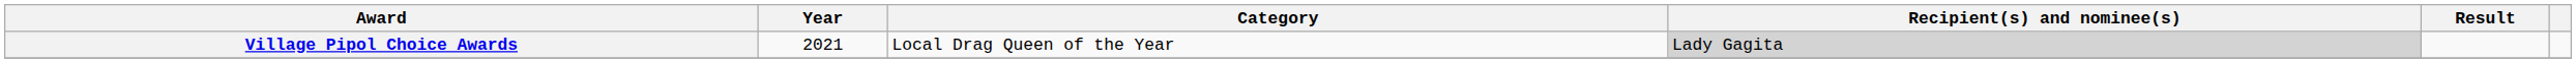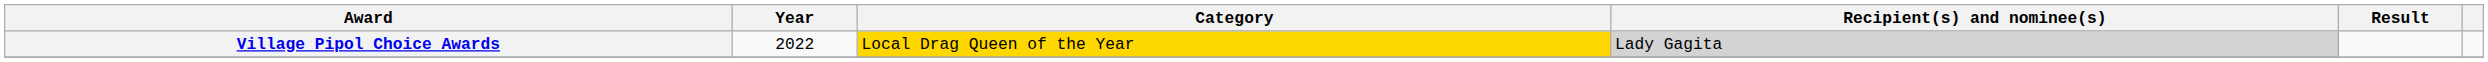Village Pipol Choice Awards | Year: 2021 -> 2022
Village Pipol Choice Awards | Category: no background -> gold background
